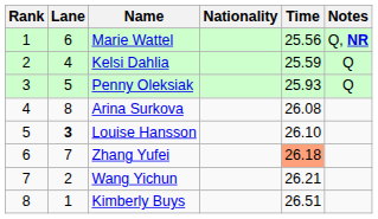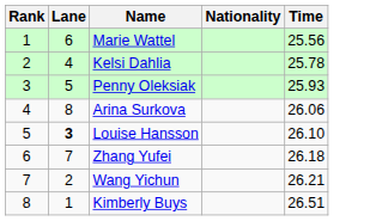- column: Notes | Q, NR | Q | Q
Kelsi Dahlia | Time: 25.59 -> 25.78
Arina Surkova | Time: 26.08 -> 26.06
Zhang Yufei | Time: lightsalmon background -> no background
